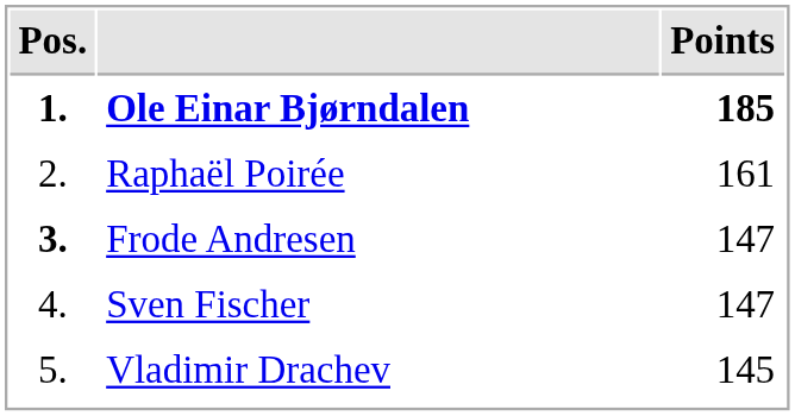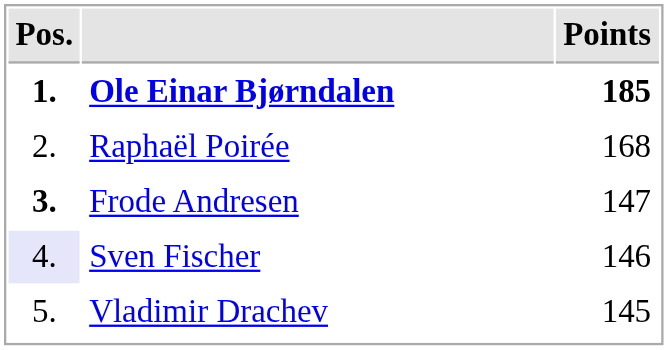Raphaël Poirée | Points: 161 -> 168
Sven Fischer | Pos.: no background -> lavender background
Sven Fischer | Points: 147 -> 146
